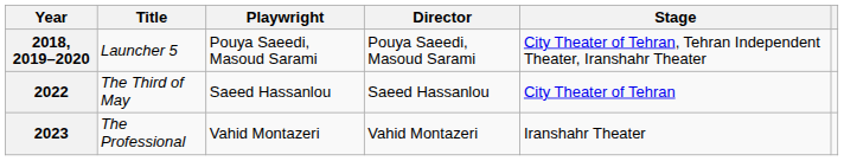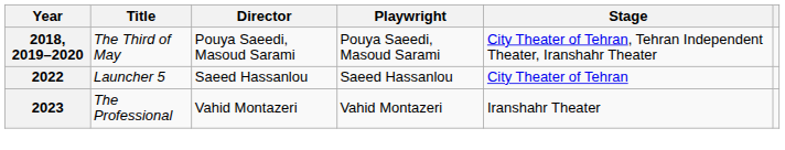columns swapped: Playwright <-> Director
2018, 2019–2020 | Title: Launcher 5 -> The Third of May
2022 | Title: The Third of May -> Launcher 5
